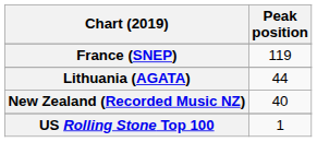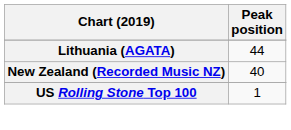- row: France (SNEP) | 119
